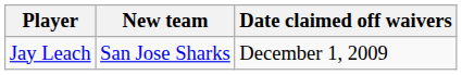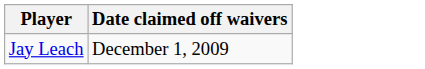- column: New team | San Jose Sharks
